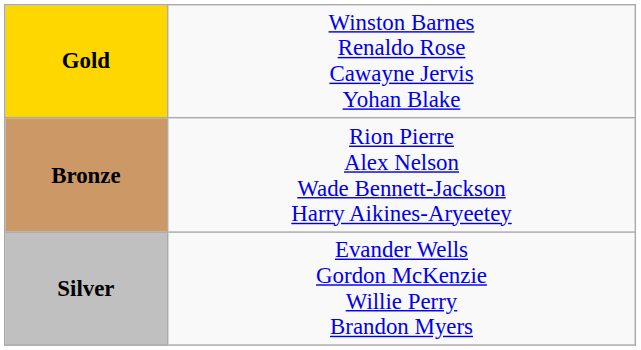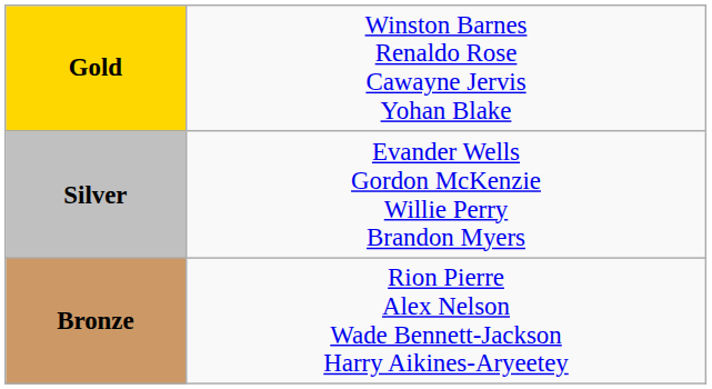rows swapped: Silver <-> Bronze
